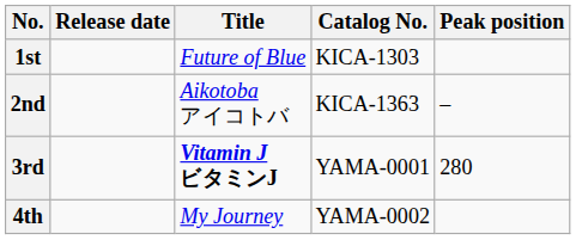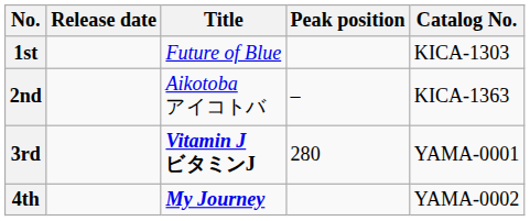columns swapped: Catalog No. <-> Peak position
4th | Title: normal -> bold
